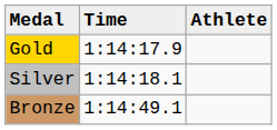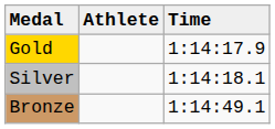columns swapped: Athlete <-> Time
